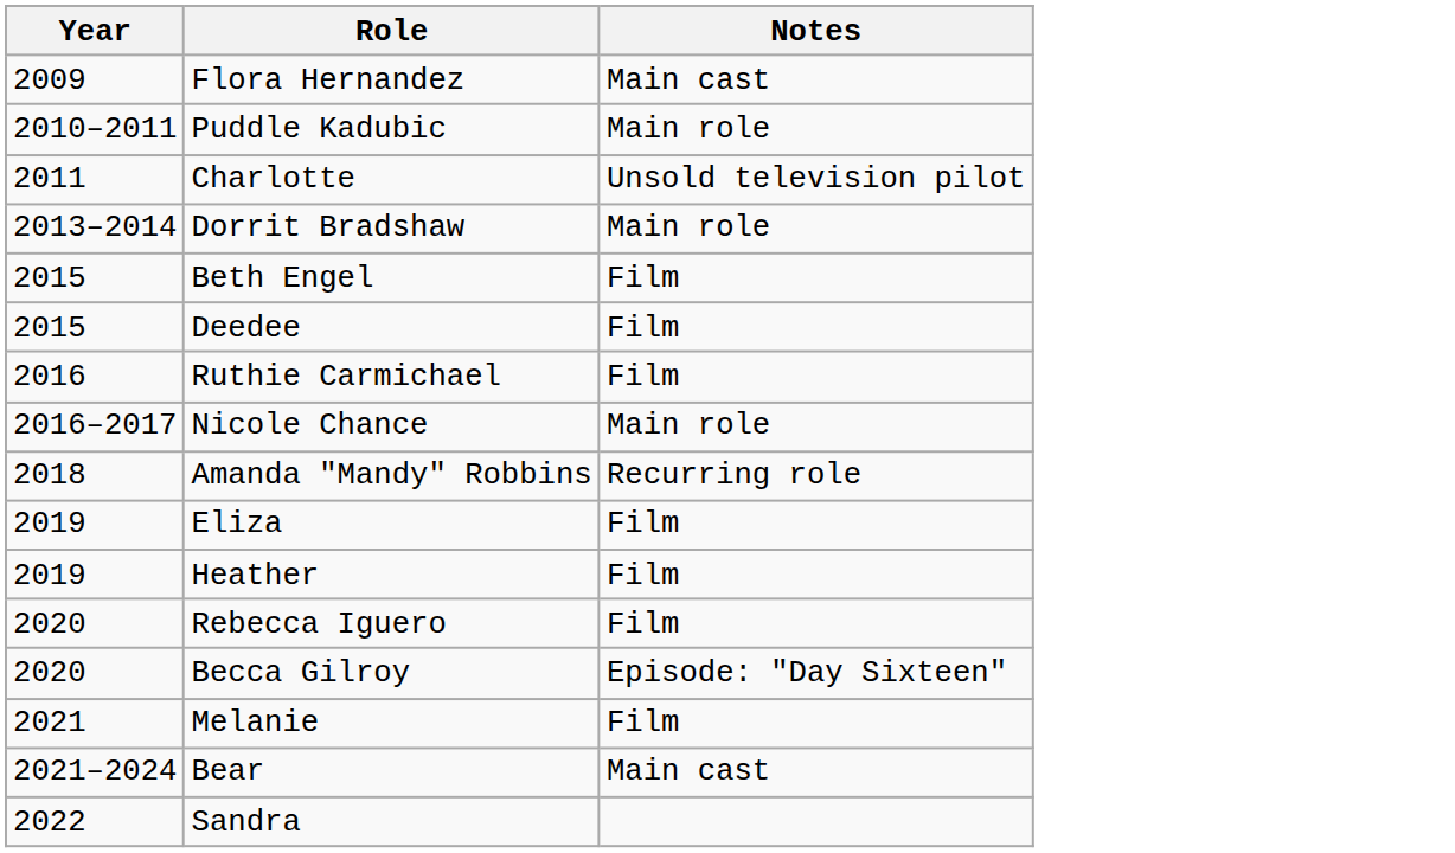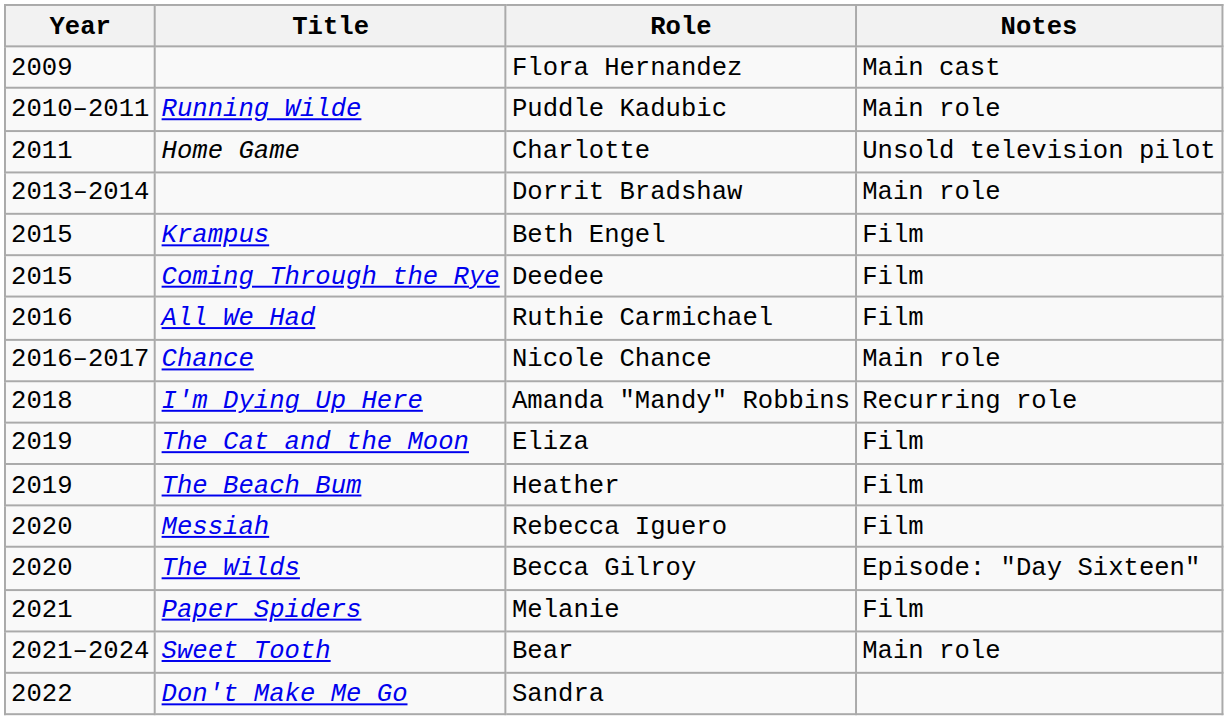+ column: Title | Running Wilde | Home Game | Krampus | Coming Through the Rye | All We Had | Chance | I'm Dying Up Here | The Cat and the Moon | The Beach Bum | Messiah | The Wilds | Paper Spiders | Sweet Tooth | Don't Make Me Go
Bear | Notes: Main cast -> Main role
